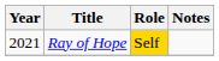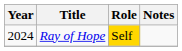Ray of Hope | Year: 2021 -> 2024
